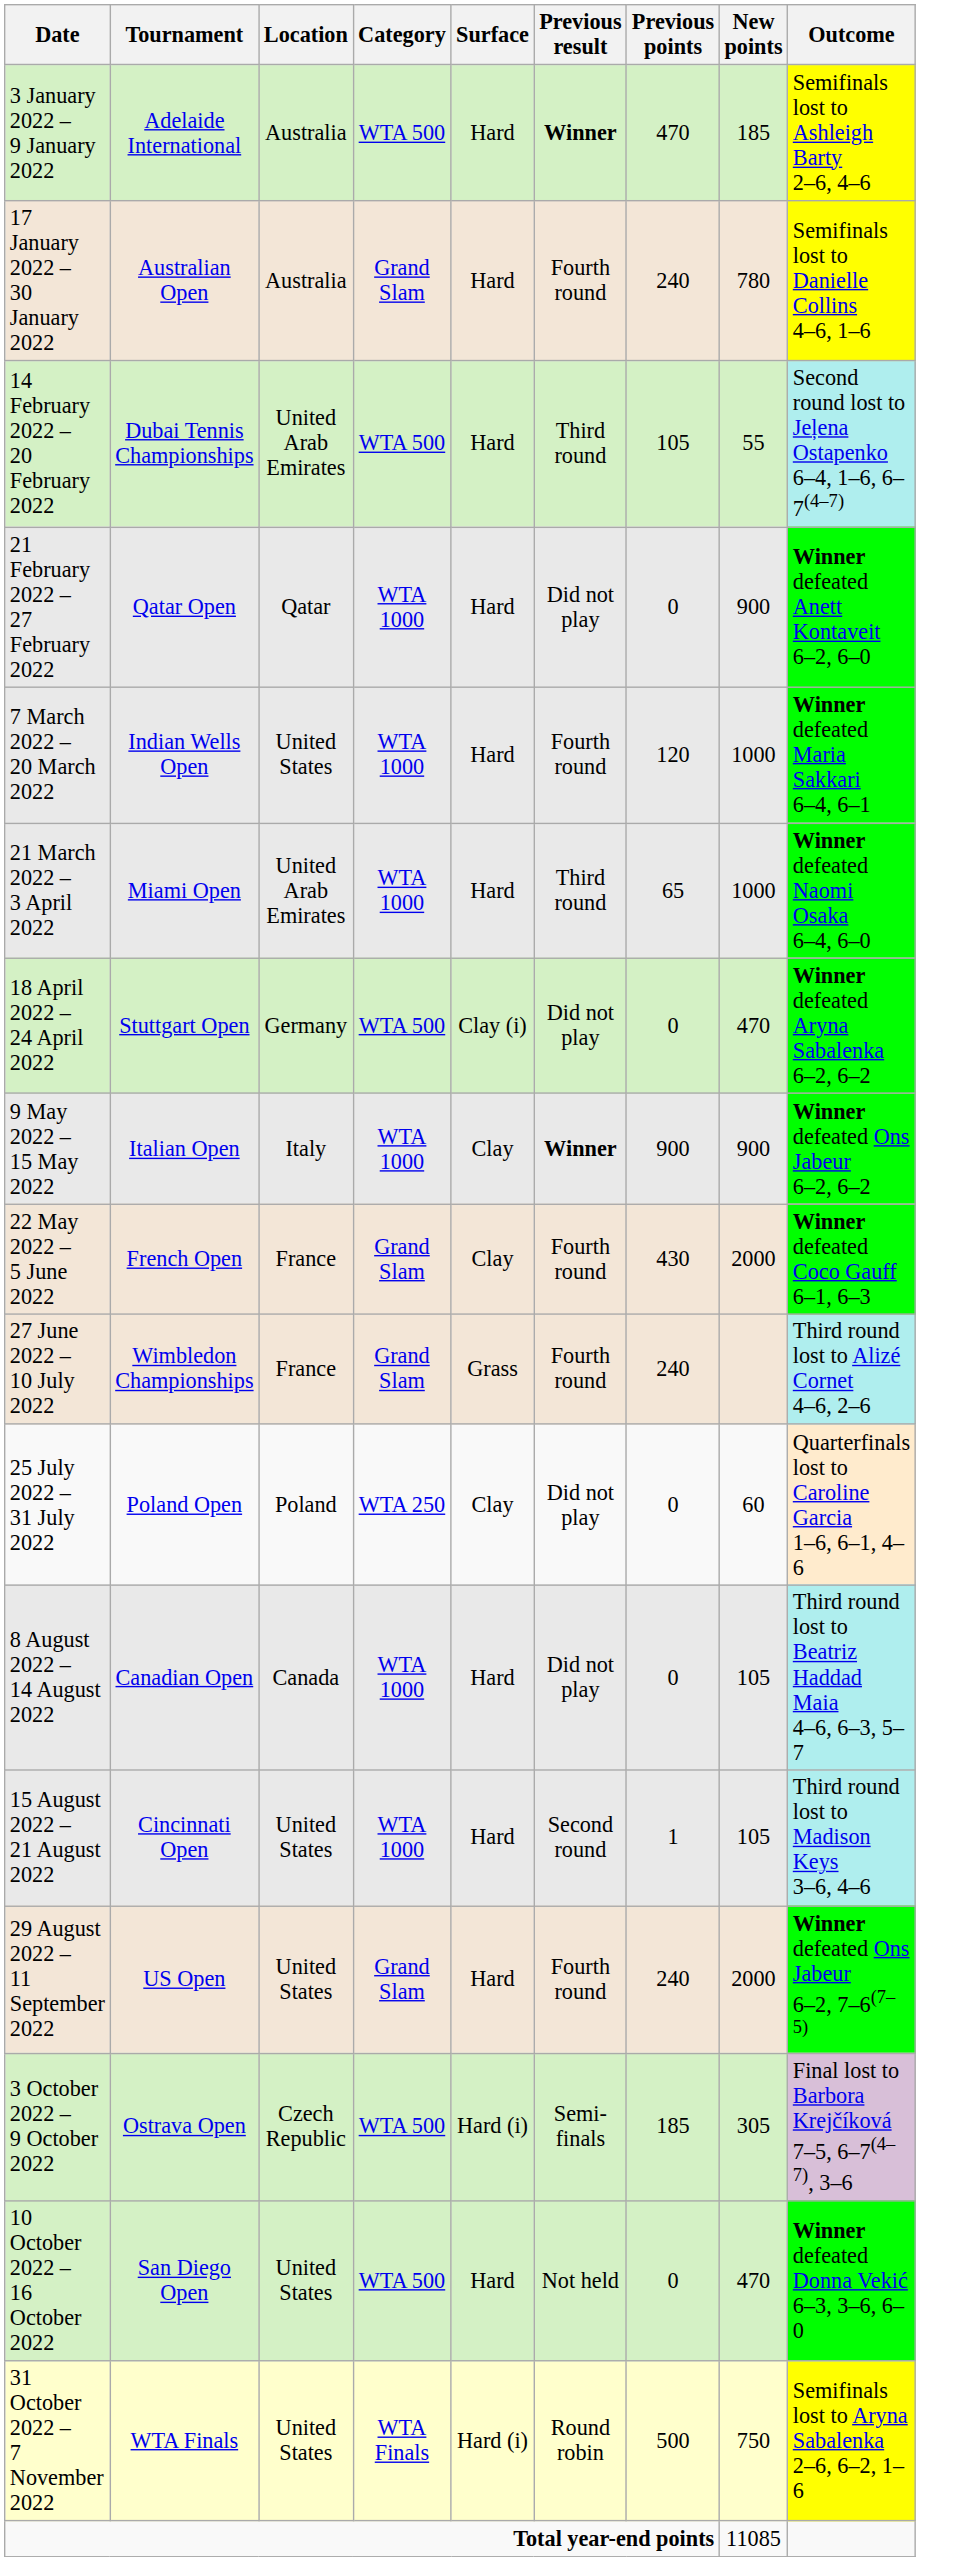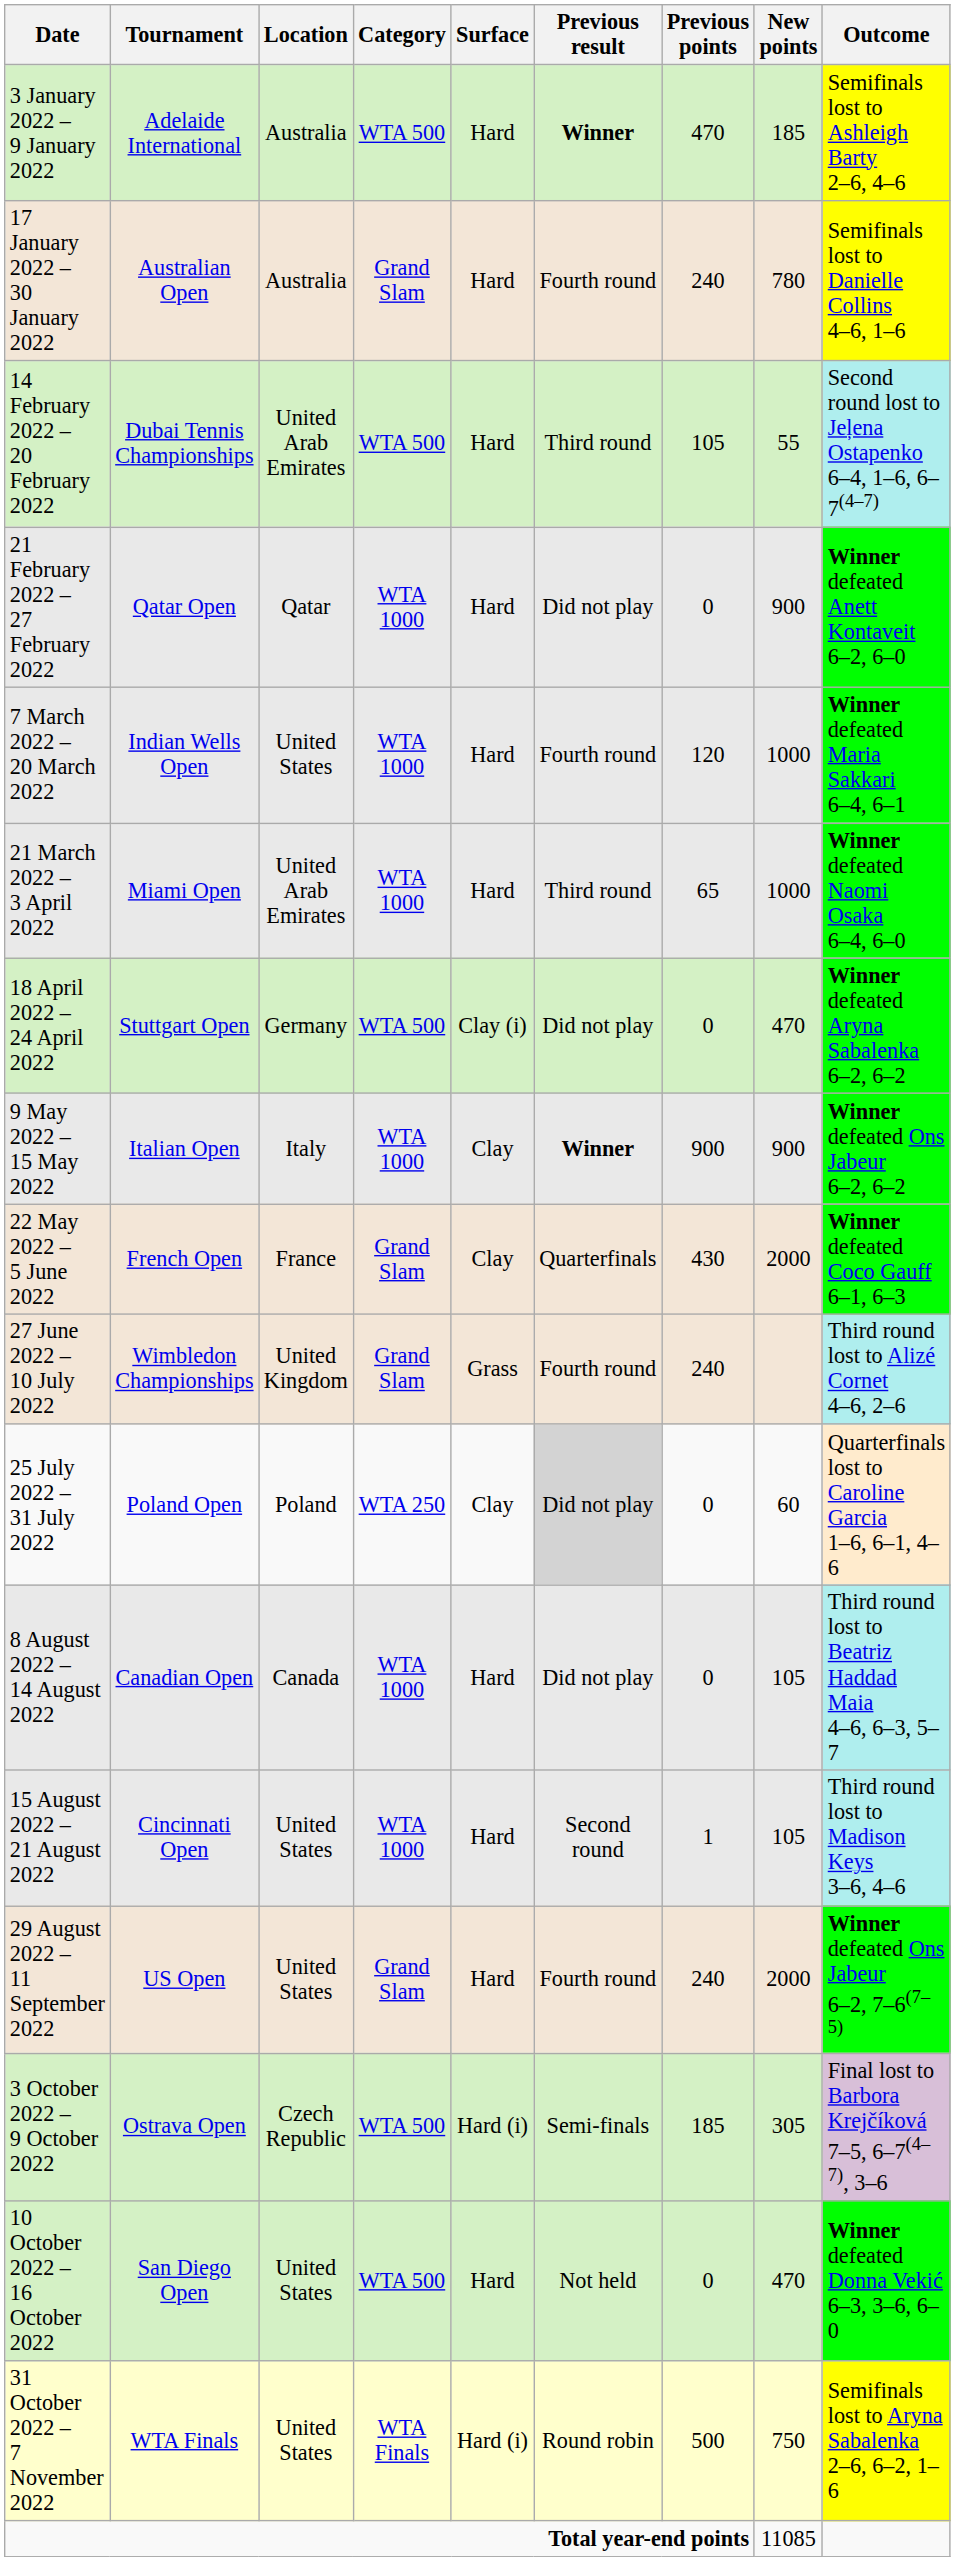22 May 2022 – 5 June 2022 | Previous result: Fourth round -> Quarterfinals
27 June 2022 – 10 July 2022 | Location: France -> United Kingdom
25 July 2022 – 31 July 2022 | Previous result: no background -> lightgrey background
